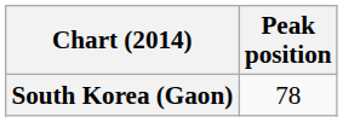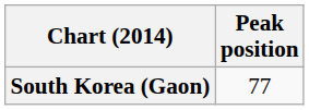South Korea (Gaon) | Peak position: 78 -> 77
